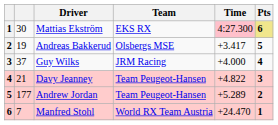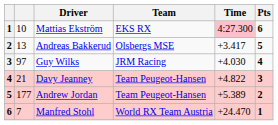Mattias Ekström | column 2: 30 -> 10
Mattias Ekström | Pts: khaki background -> no background
Andreas Bakkerud | column 2: 19 -> 13
Guy Wilks | column 2: 37 -> 97
Guy Wilks | Time: +4.000 -> +4.030
Andrew Jordan | Time: +5.289 -> +5.389
